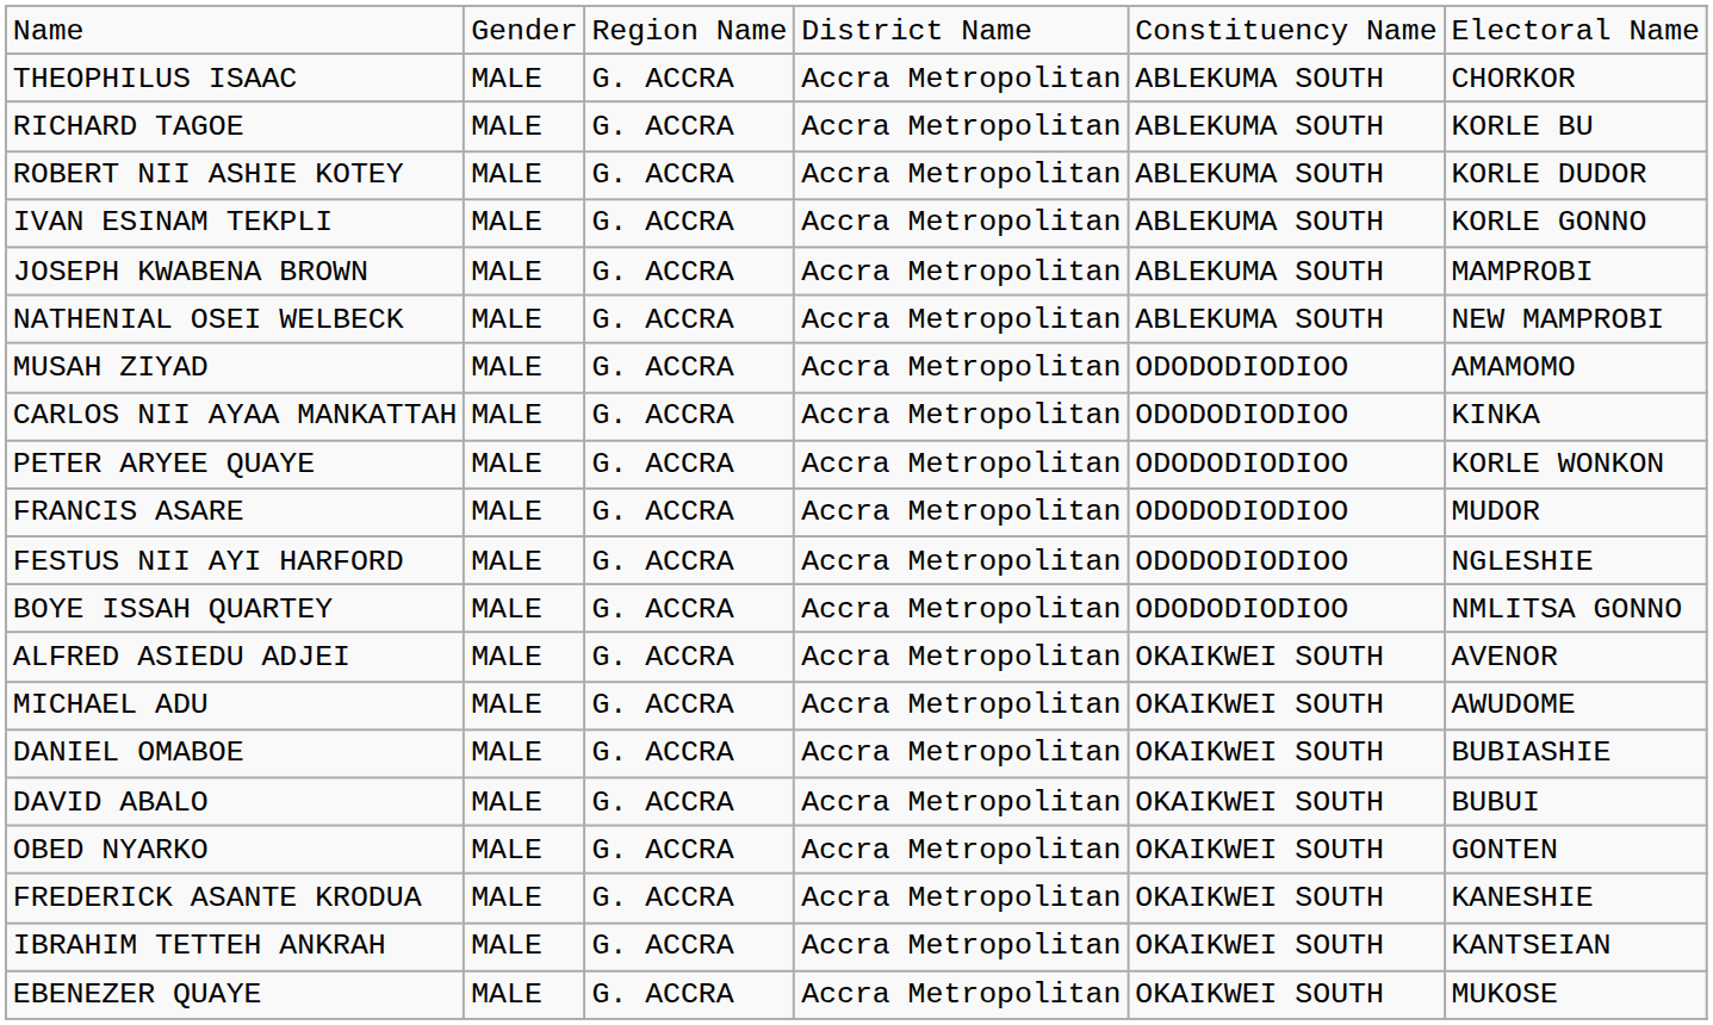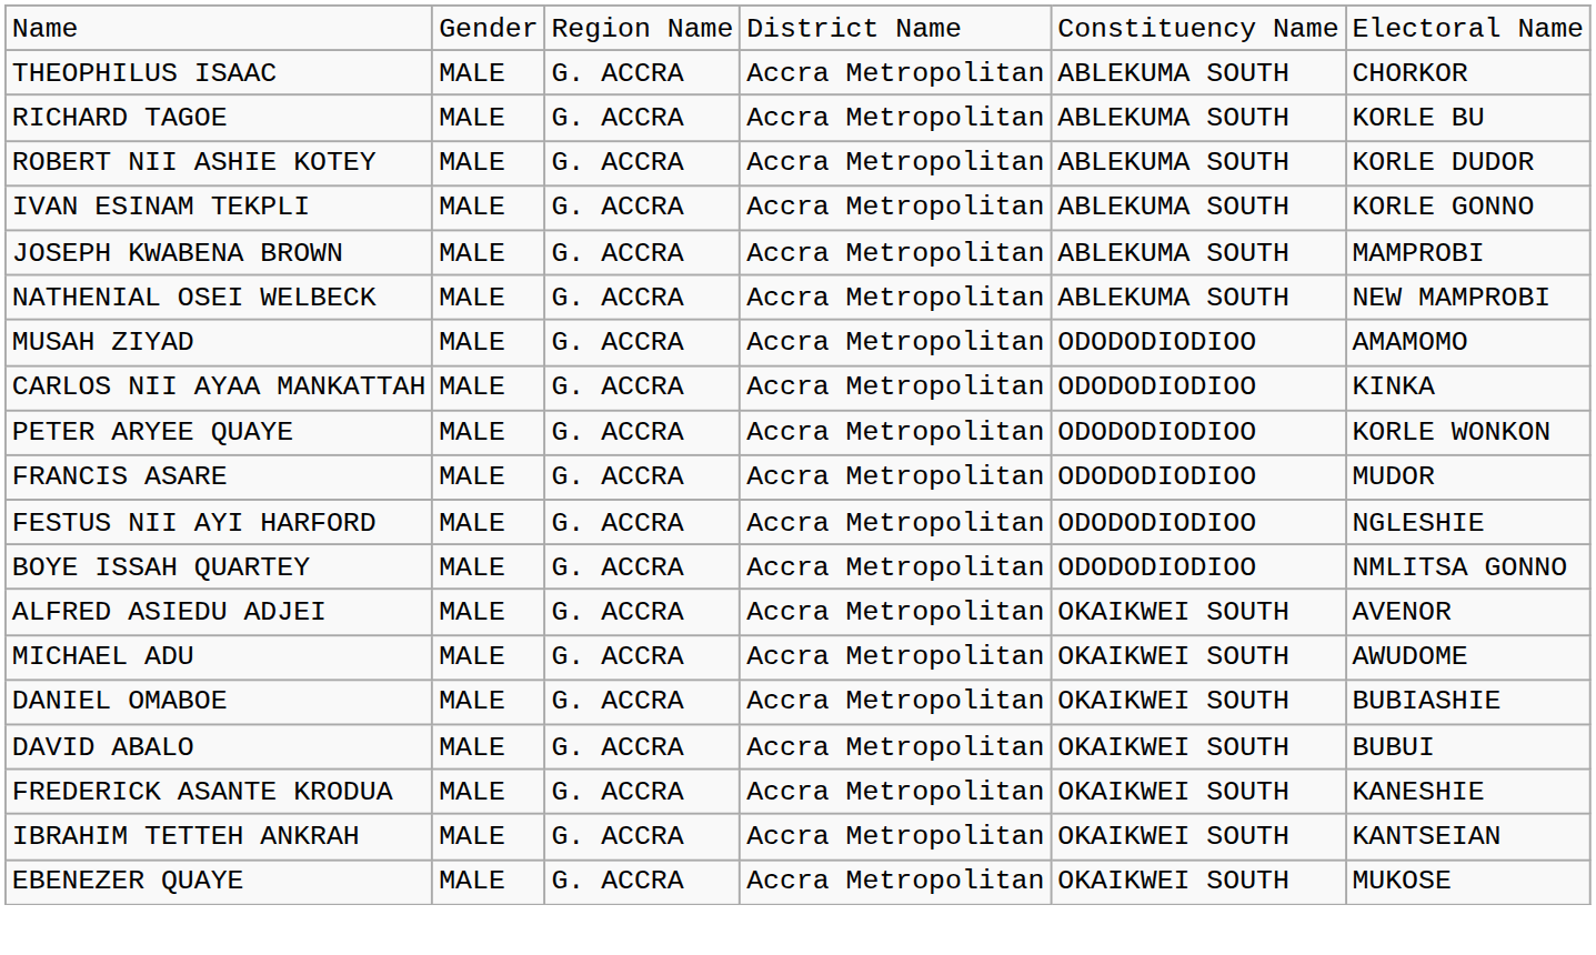- row: OBED NYARKO | MALE | G. ACCRA | Accra Metropolitan | OKAIKWEI SOUTH | GONTEN
